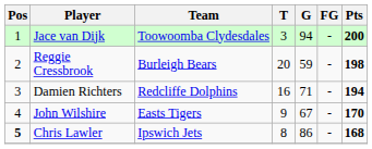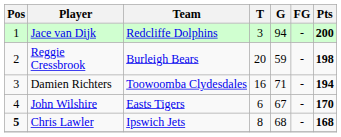Jace van Dijk | Team: Toowoomba Clydesdales -> Redcliffe Dolphins
Damien Richters | Team: Redcliffe Dolphins -> Toowoomba Clydesdales
John Wilshire | T: 9 -> 6
Chris Lawler | G: 86 -> 68
